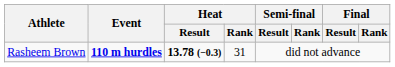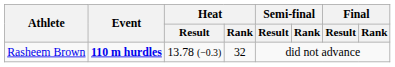Rasheem Brown | Heat / Result: bold -> normal
Rasheem Brown | Heat / Rank: 31 -> 32
